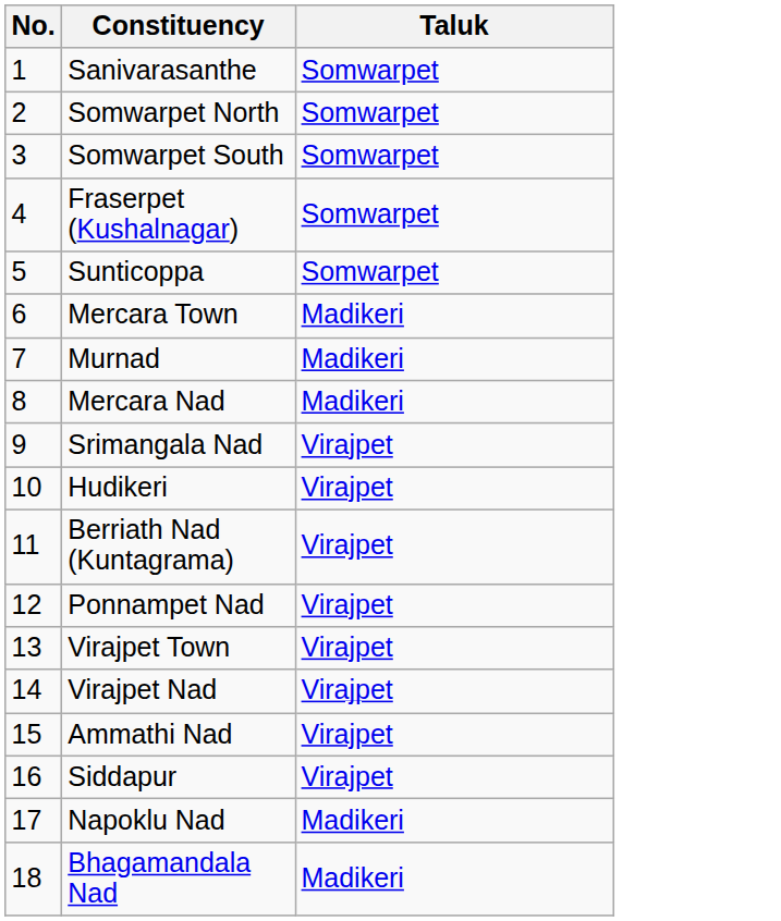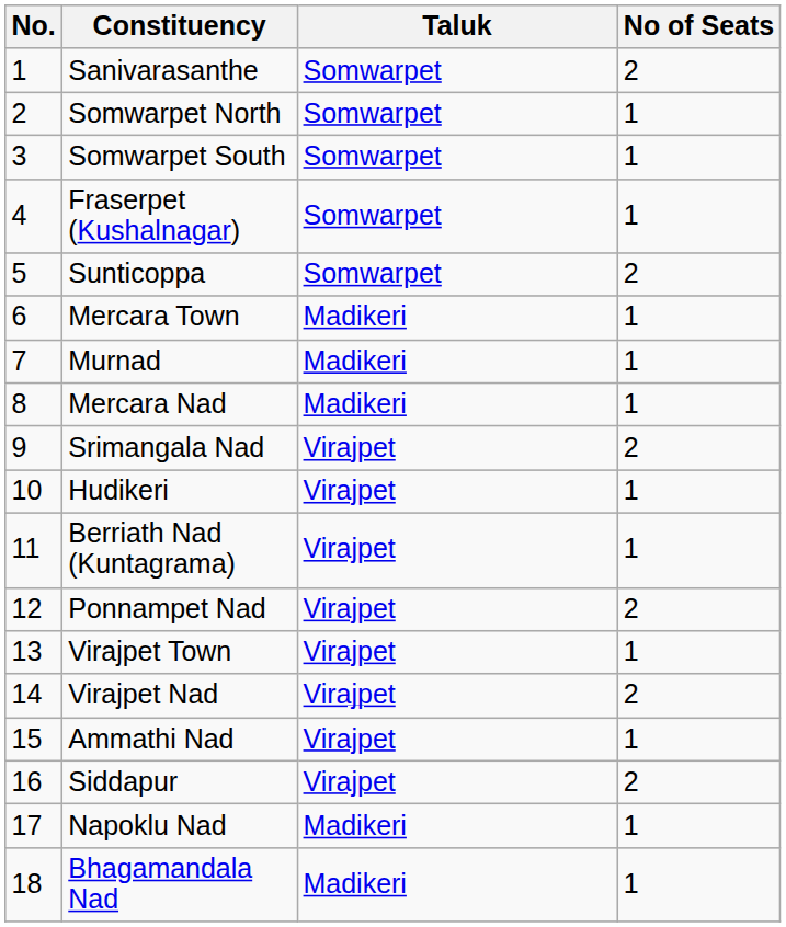+ column: No of Seats | 2 | 1 | 1 | 1 | 2 | 1 | 1 | 1 | 2 | 1 | 1 | 2 | 1 | 2 | 1 | 2 | 1 | 1
